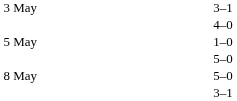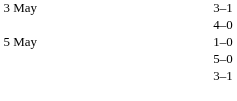- row: 8 May | 5–0
